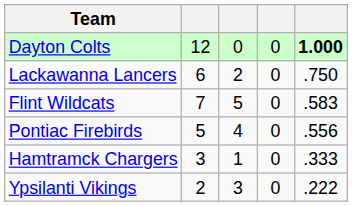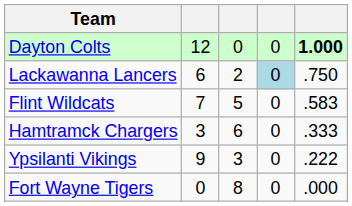Lackawanna Lancers | column 4: no background -> lightblue background
- row: Pontiac Firebirds | 5 | 4 | 0 | .556
Hamtramck Chargers | column 3: 1 -> 6
Ypsilanti Vikings | column 2: 2 -> 9
+ row: Fort Wayne Tigers | 0 | 8 | 0 | .000
